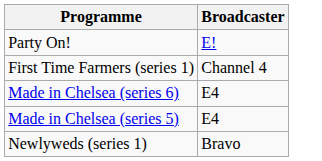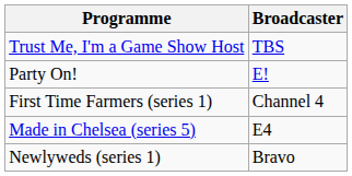+ row: Trust Me, I'm a Game Show Host | TBS
- row: Made in Chelsea (series 6) | E4
